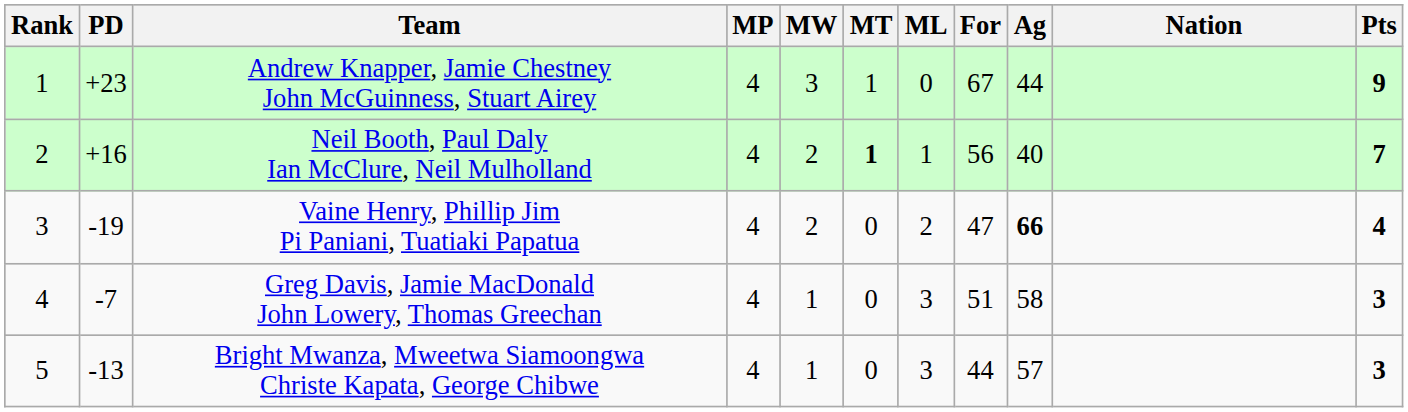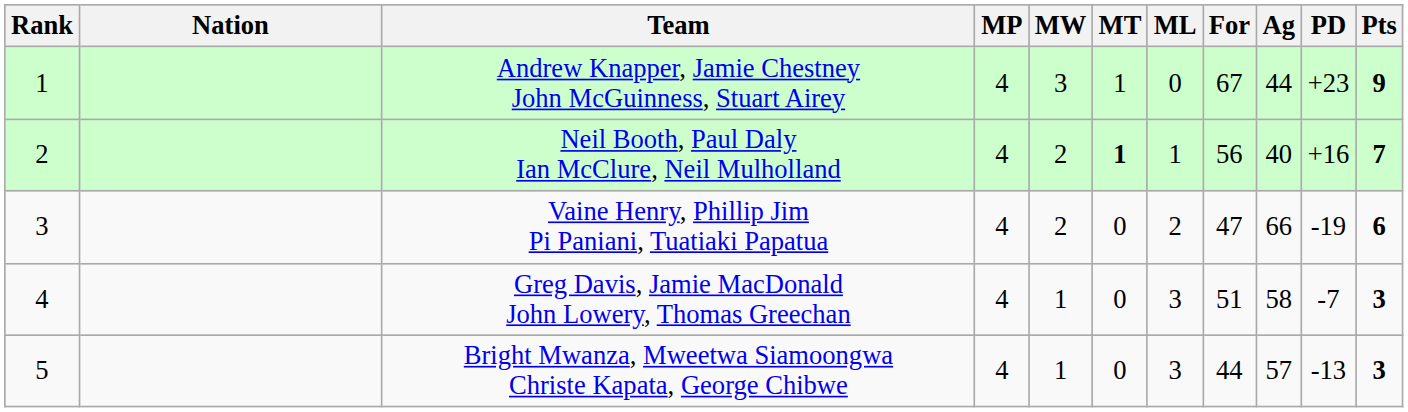columns swapped: Nation <-> PD
Vaine Henry, Phillip Jim Pi Paniani, Tuatiaki Papatua | Ag: bold -> normal
Vaine Henry, Phillip Jim Pi Paniani, Tuatiaki Papatua | Pts: 4 -> 6
